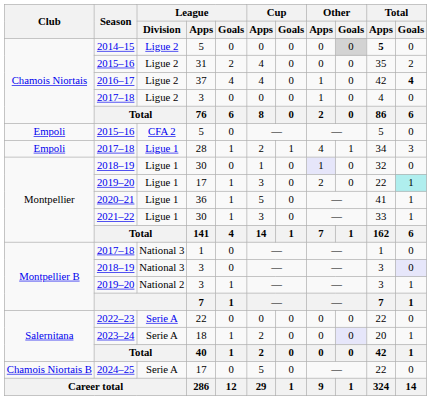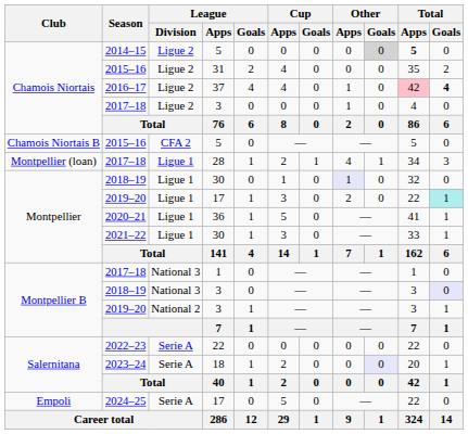2016–17 | Total / Apps: no background -> pink background
2015–16 / 5 | Club: Empoli -> Chamois Niortais B
2017–18 / 28 | Club: Empoli -> Montpellier (loan)
2024–25 | Club: Chamois Niortais B -> Empoli
